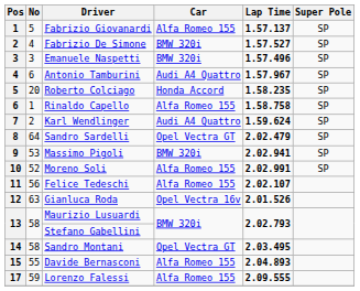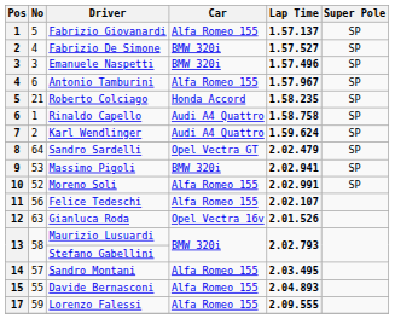Antonio Tamburini | Car: Audi A4 Quattro -> Alfa Romeo 155
Roberto Colciago | No: 20 -> 21
Rinaldo Capello | Car: Alfa Romeo 155 -> Audi A4 Quattro
Sandro Montani | No: 58 -> 57
Sandro Montani | Car: Opel Vectra GT -> Alfa Romeo 155
